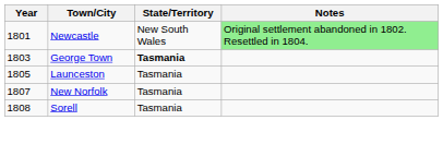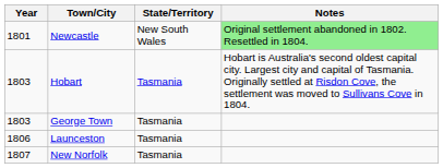+ row: 1803 | Hobart | Tasmania | Hobart is Australia's second oldest capital city. Largest city and capital of Tasmania. Originally settled at Risdon Cove, the settlement was moved to Sullivans Cove in 1804.
George Town | State/Territory: bold -> normal
Launceston | Year: 1805 -> 1806
- row: 1808 | Sorell | Tasmania
